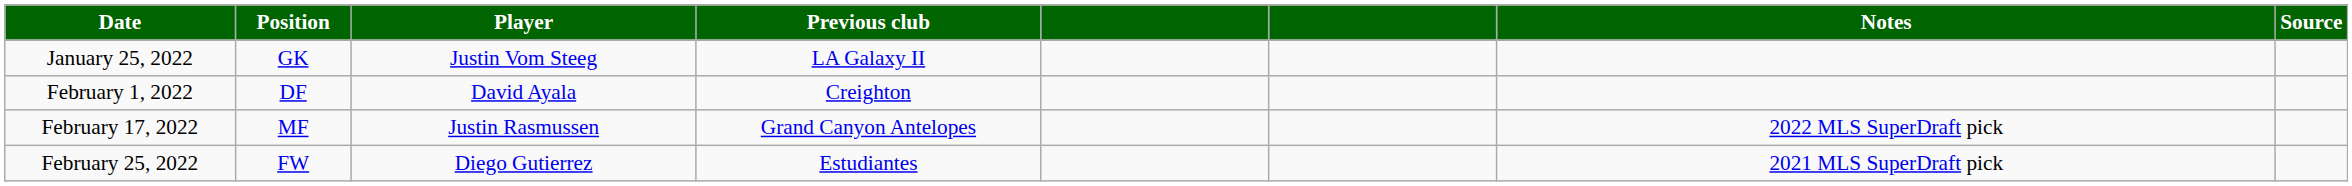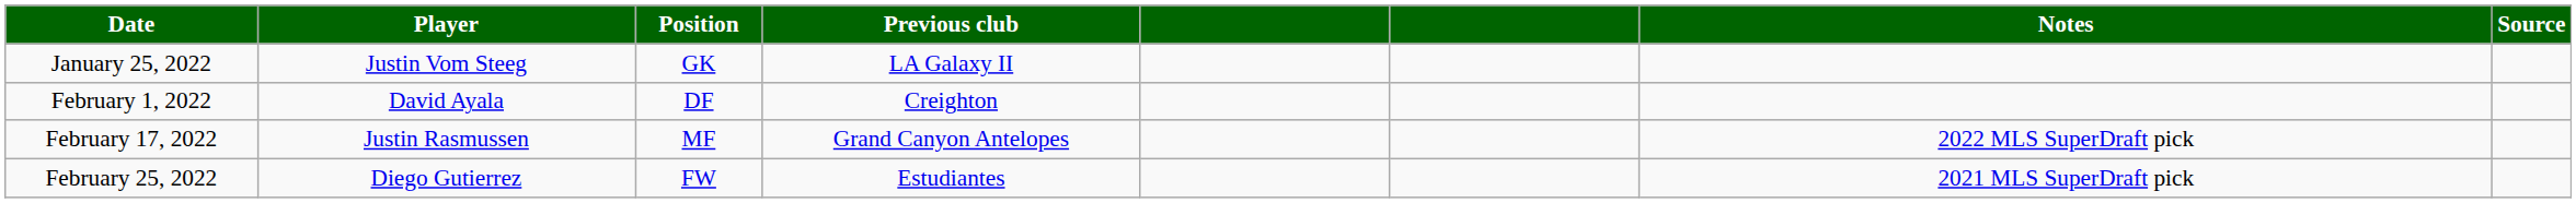columns swapped: Position <-> Player
